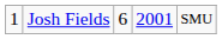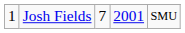Josh Fields | column 3: 6 -> 7
